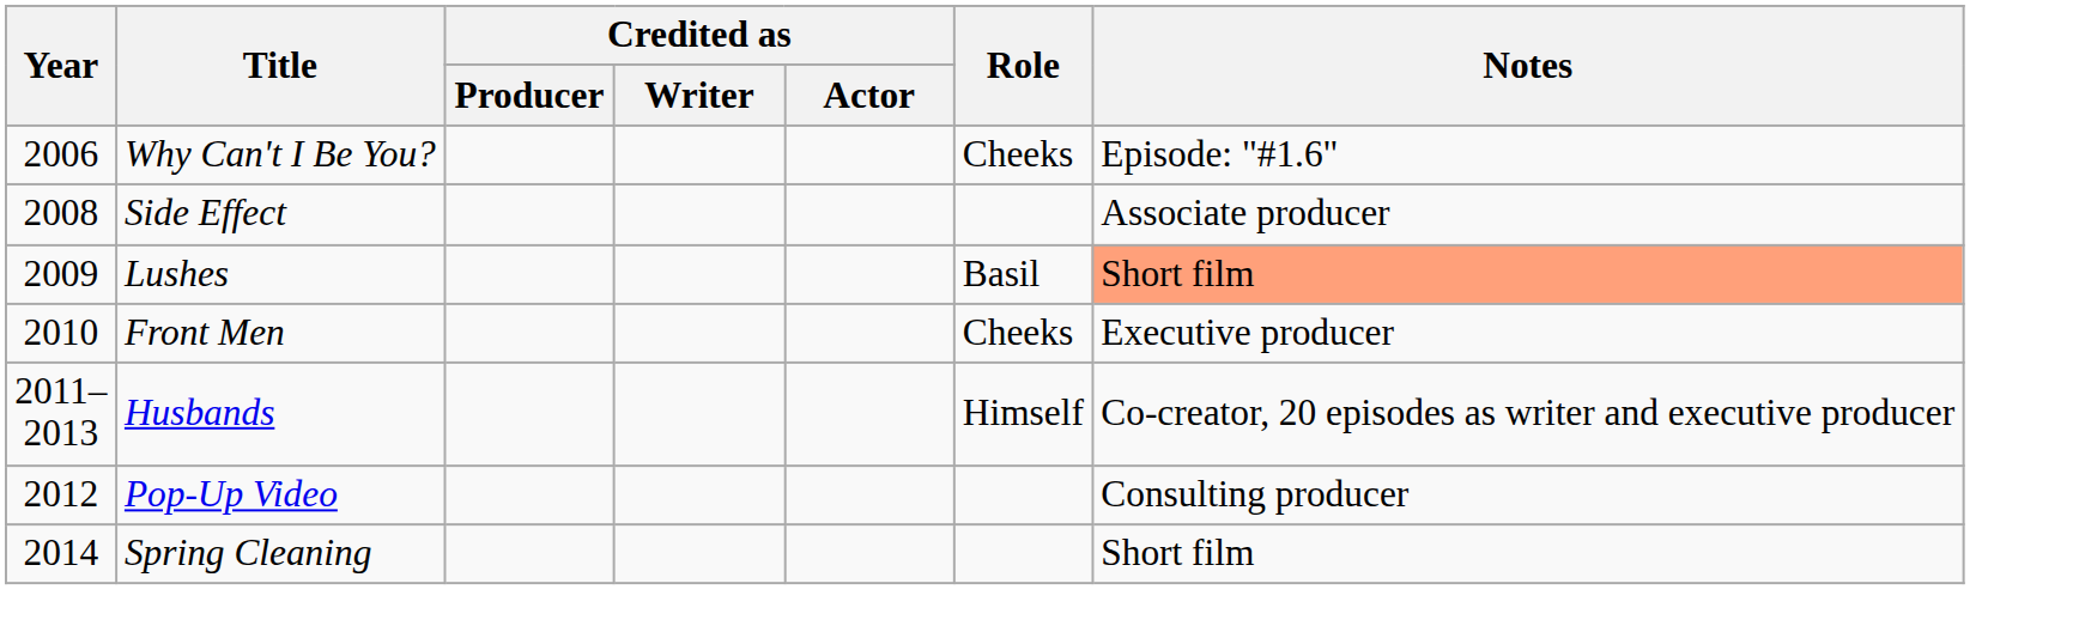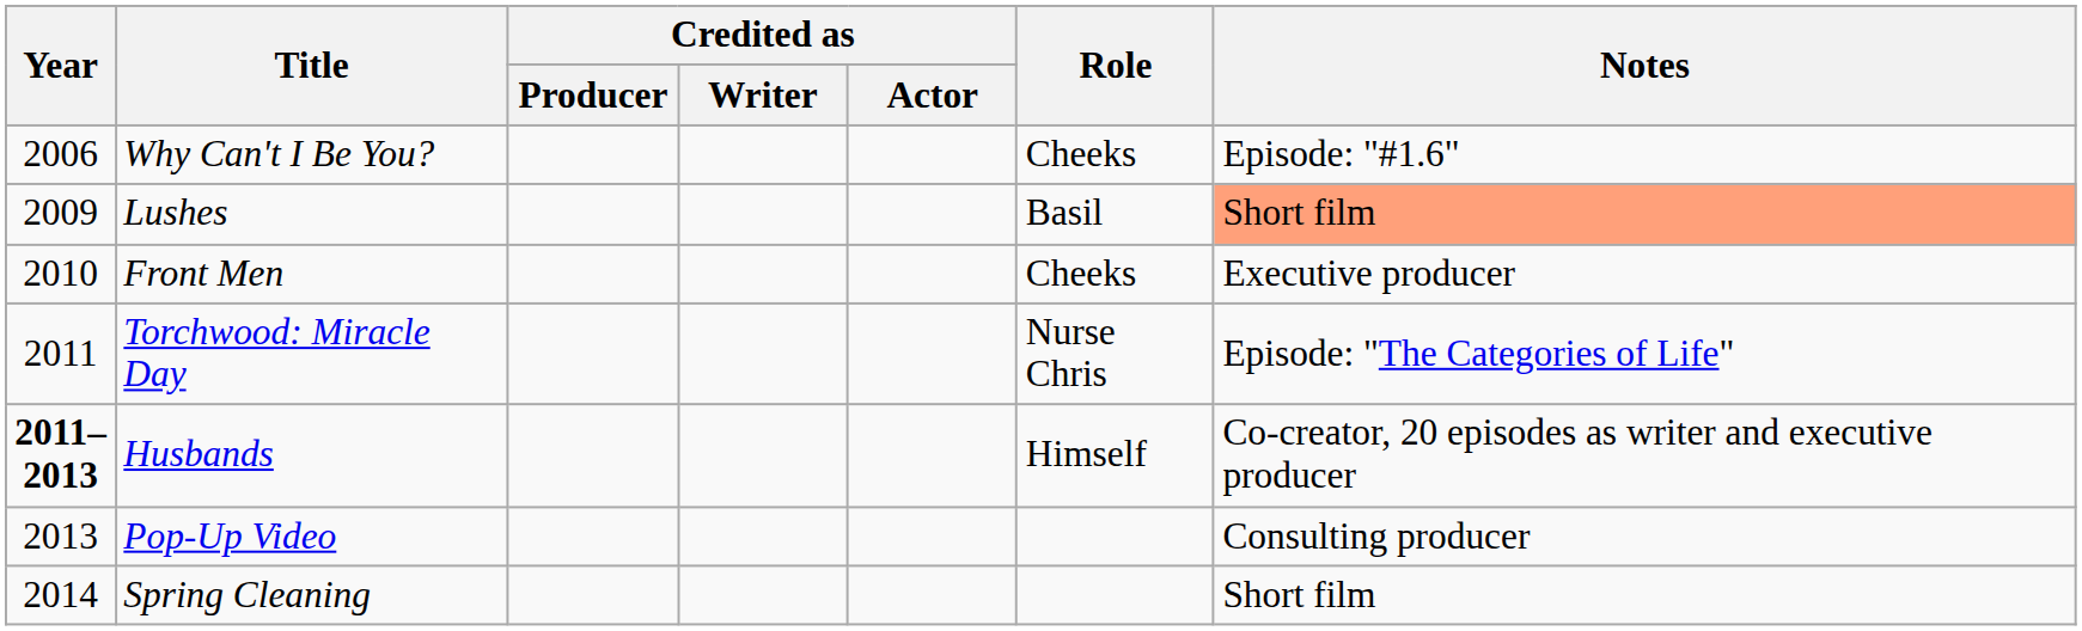- row: 2008 | Side Effect | Associate producer
+ row: 2011 | Torchwood: Miracle Day | Nurse Chris | Episode: "The Categories of Life"
Husbands | Year: normal -> bold
Pop-Up Video | Year: 2012 -> 2013
